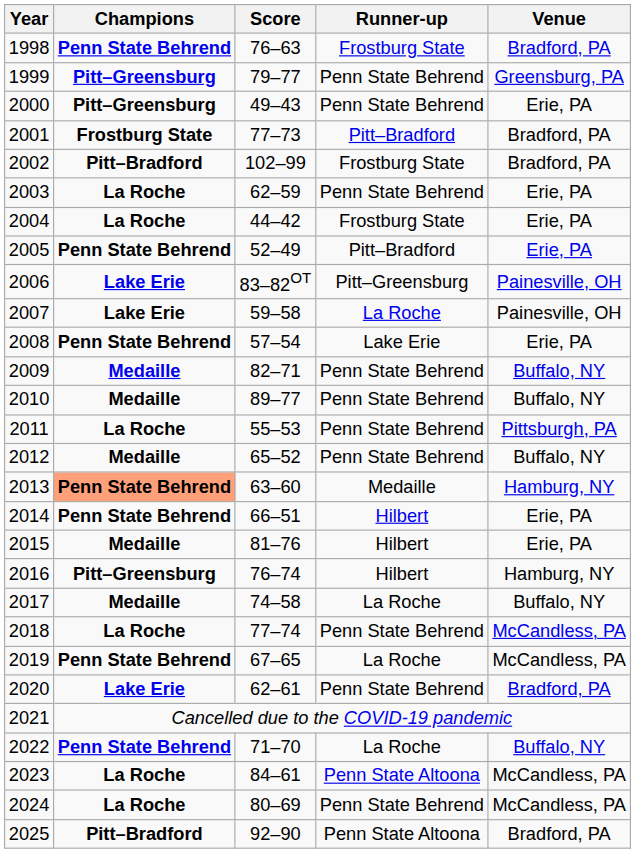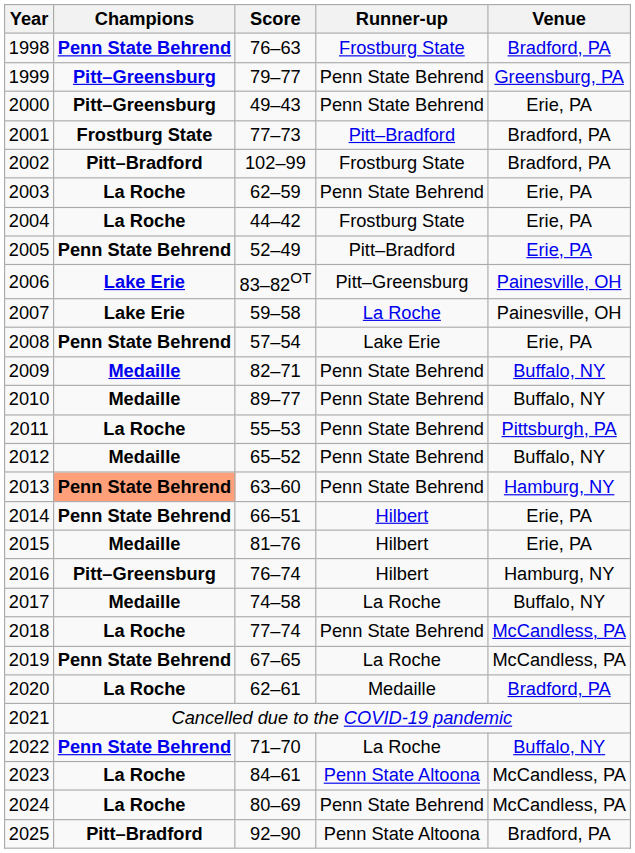2013 | Runner-up: Medaille -> Penn State Behrend
2020 | Champions: Lake Erie -> La Roche
2020 | Runner-up: Penn State Behrend -> Medaille
